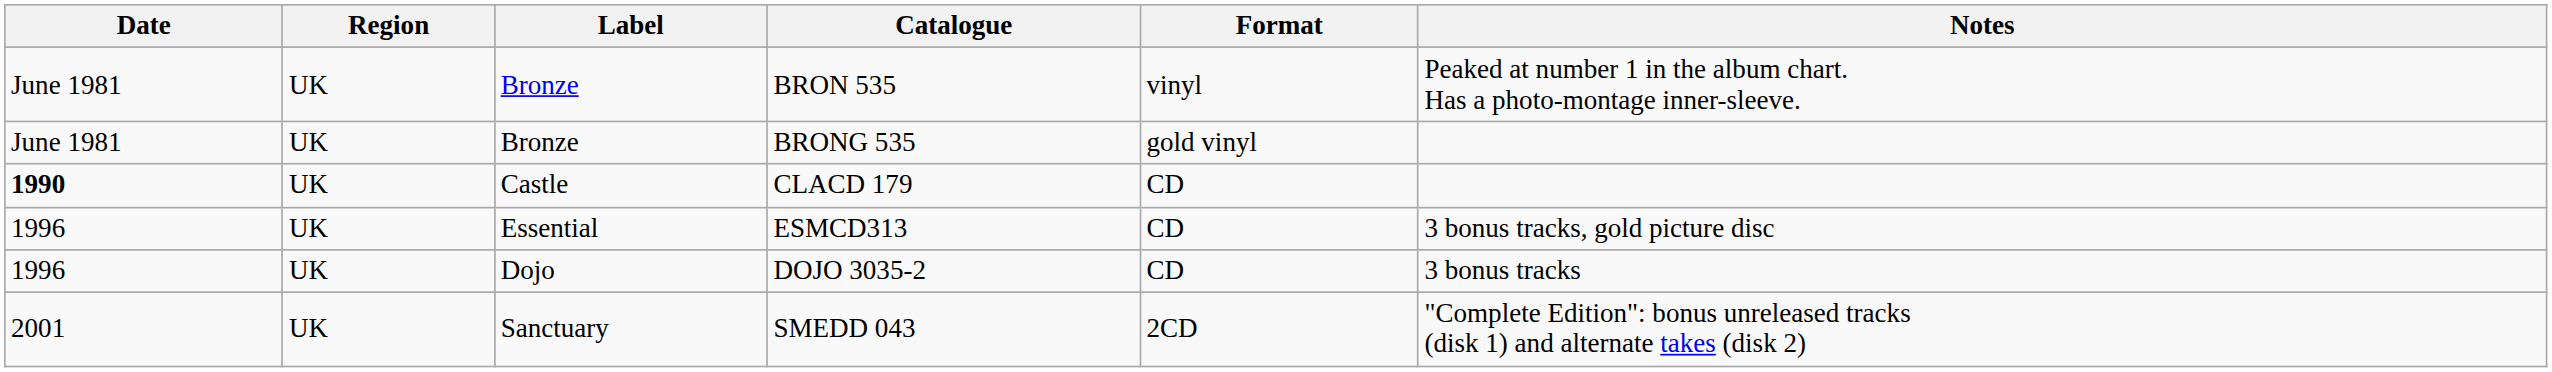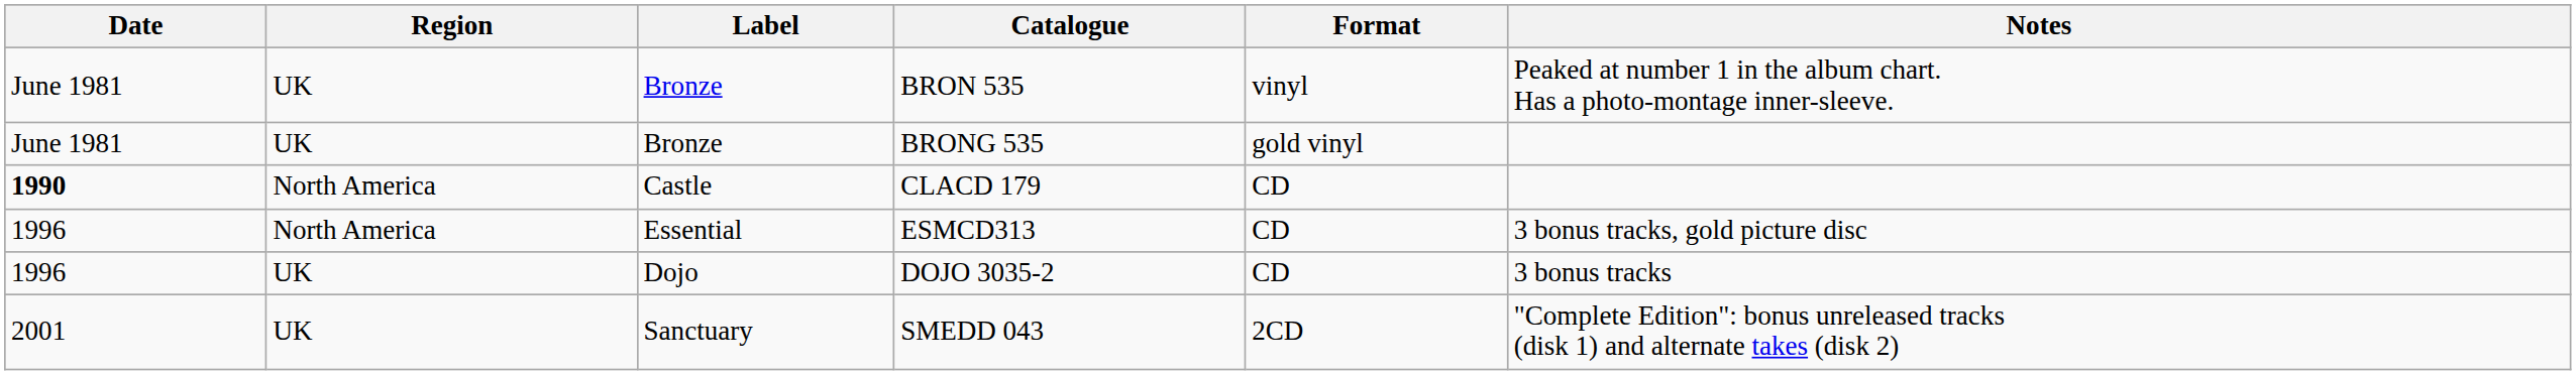CLACD 179 | Region: UK -> North America
ESMCD313 | Region: UK -> North America
